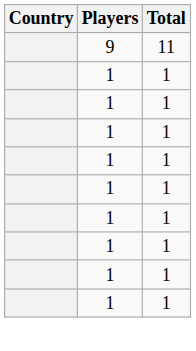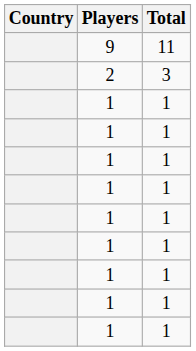+ row: 2 | 3
